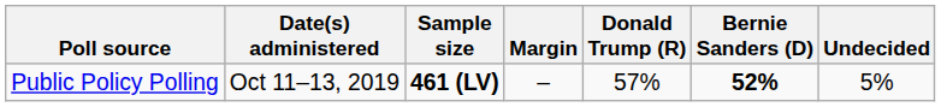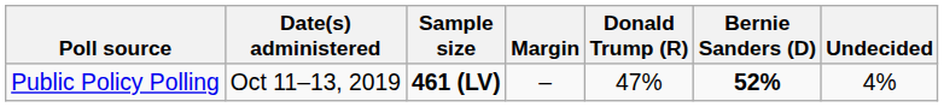Public Policy Polling | Donald Trump (R): 57% -> 47%
Public Policy Polling | Undecided: 5% -> 4%
